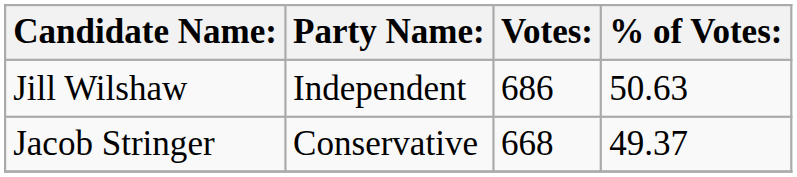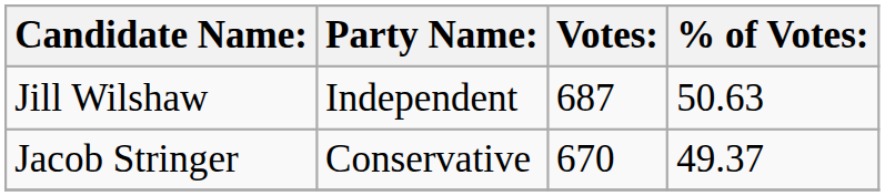Jill Wilshaw | Votes:: 686 -> 687
Jacob Stringer | Votes:: 668 -> 670
